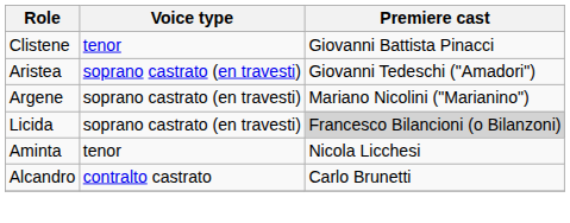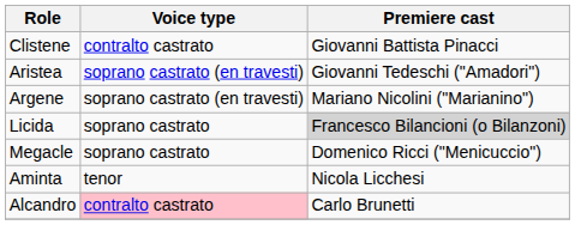Clistene | Voice type: tenor -> contralto castrato
Licida | Voice type: soprano castrato (en travesti) -> soprano castrato
+ row: Megacle | soprano castrato | Domenico Ricci ("Menicuccio")
Alcandro | Voice type: no background -> pink background
